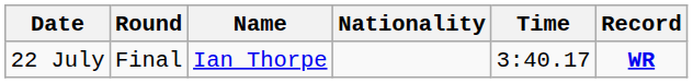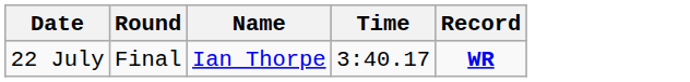- column: Nationality
